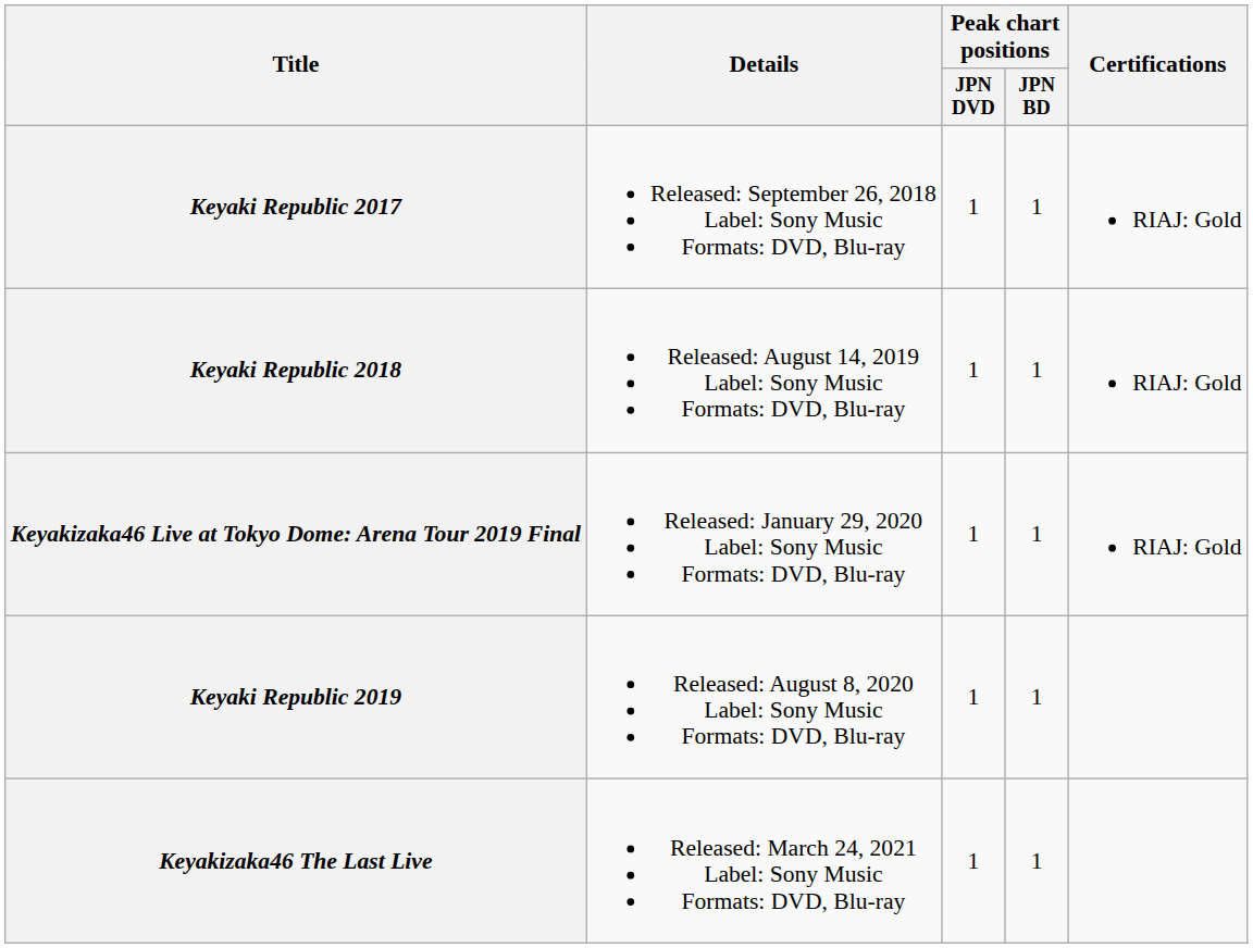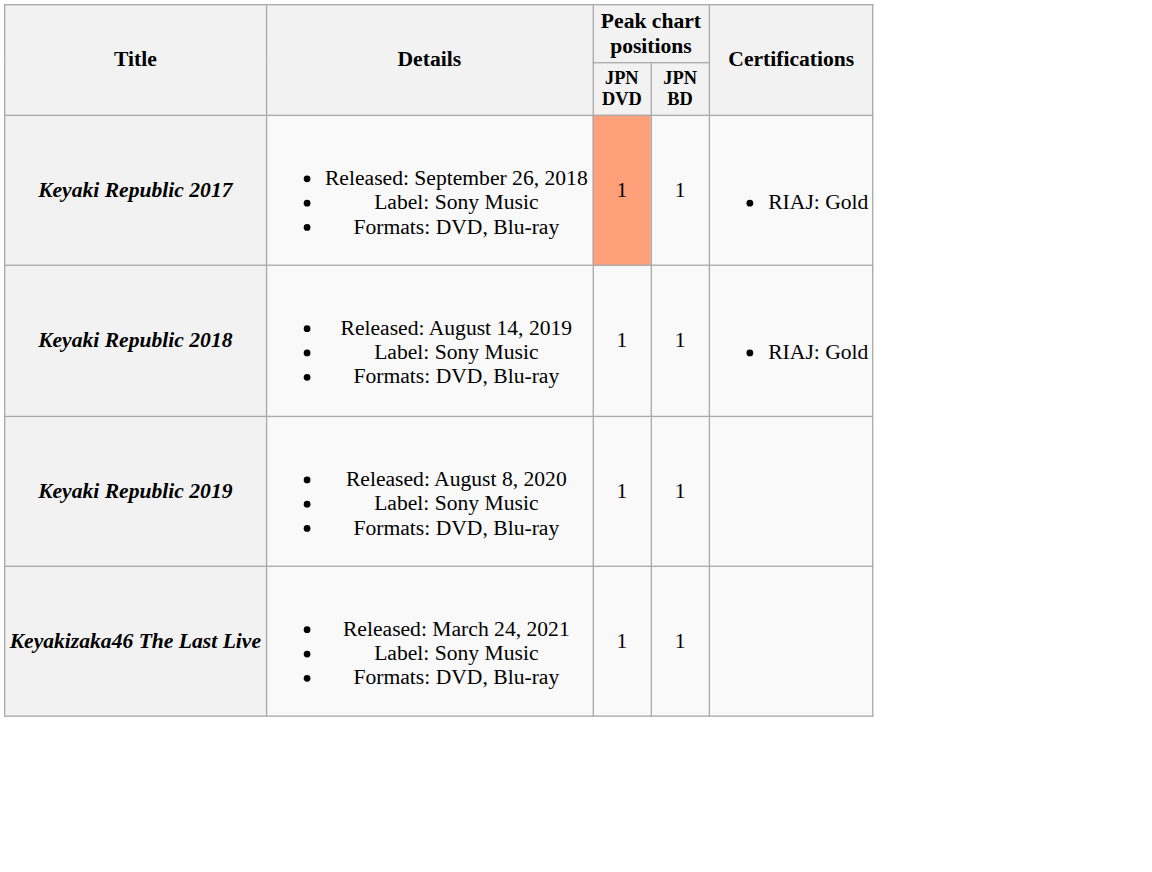Keyaki Republic 2017 | Peak chart positions / JPN DVD: no background -> lightsalmon background
- row: Keyakizaka46 Live at Tokyo Dome: Arena Tour 2019 Final | Released: January 29, 2020 Label: Sony Music Formats: DVD, Blu-ray | 1 | 1 | RIAJ: Gold
